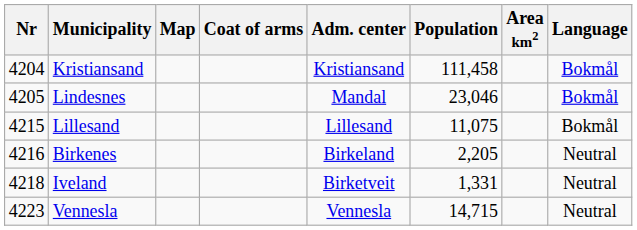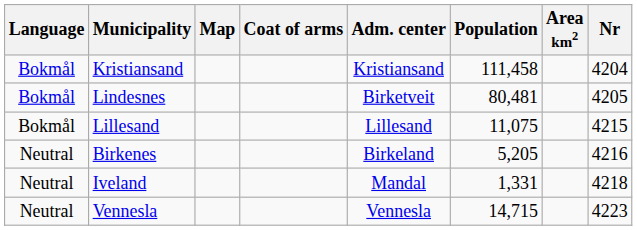columns swapped: Nr <-> Language
Lindesnes | Adm. center: Mandal -> Birketveit
Lindesnes | Population: 23,046 -> 80,481
Birkenes | Population: 2,205 -> 5,205
Iveland | Adm. center: Birketveit -> Mandal
